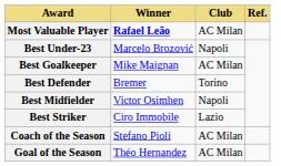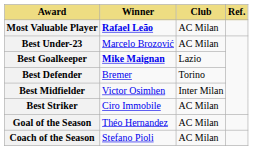Best Under-23 | Club: Napoli -> AC Milan
Best Goalkeeper | Winner: normal -> bold
Best Goalkeeper | Club: AC Milan -> Lazio
Best Midfielder | Club: Napoli -> Inter Milan
Best Striker | Club: Lazio -> AC Milan
rows swapped: Coach of the Season <-> Goal of the Season
